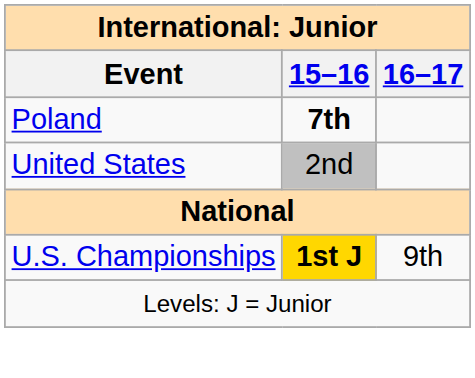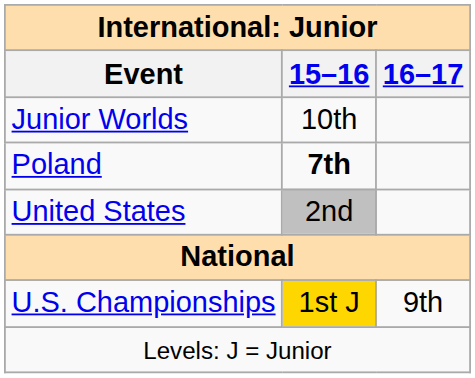+ row: Junior Worlds | 10th
U.S. Championships | 15–16: bold -> normal
